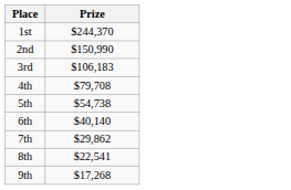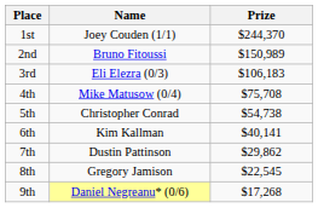+ column: Name | Joey Couden (1/1) | Bruno Fitoussi | Eli Elezra (0/3) | Mike Matusow (0/4) | Christopher Conrad | Kim Kallman | Dustin Pattinson | Gregory Jamison | Daniel Negreanu* (0/6)
2nd | Prize: $150,990 -> $150,989
4th | Prize: $79,708 -> $75,708
6th | Prize: $40,140 -> $40,141
8th | Prize: $22,541 -> $22,545
